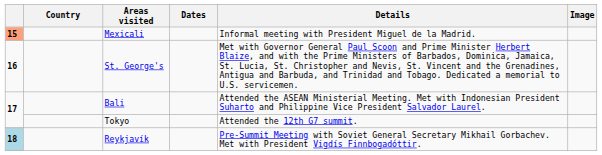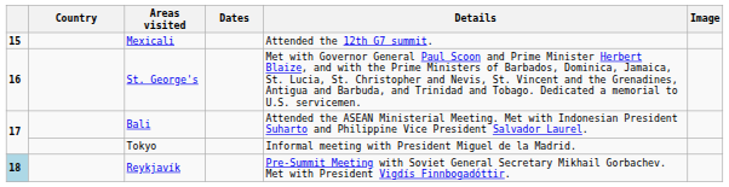Mexicali | column 1: lightsalmon background -> no background
Mexicali | Details: Informal meeting with President Miguel de la Madrid. -> Attended the 12th G7 summit.
Tokyo | Details: Attended the 12th G7 summit. -> Informal meeting with President Miguel de la Madrid.
